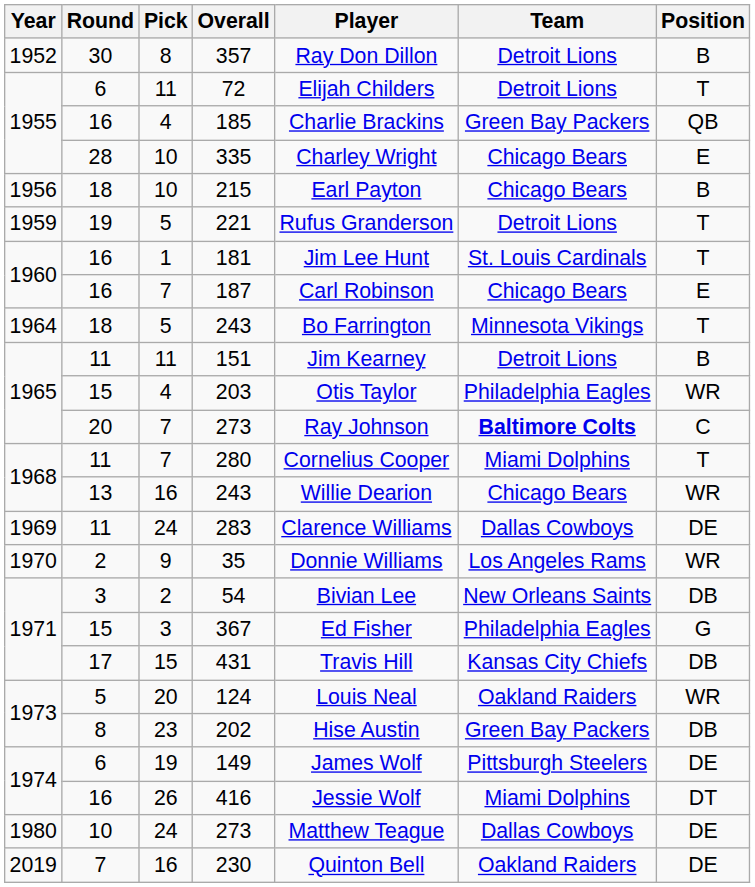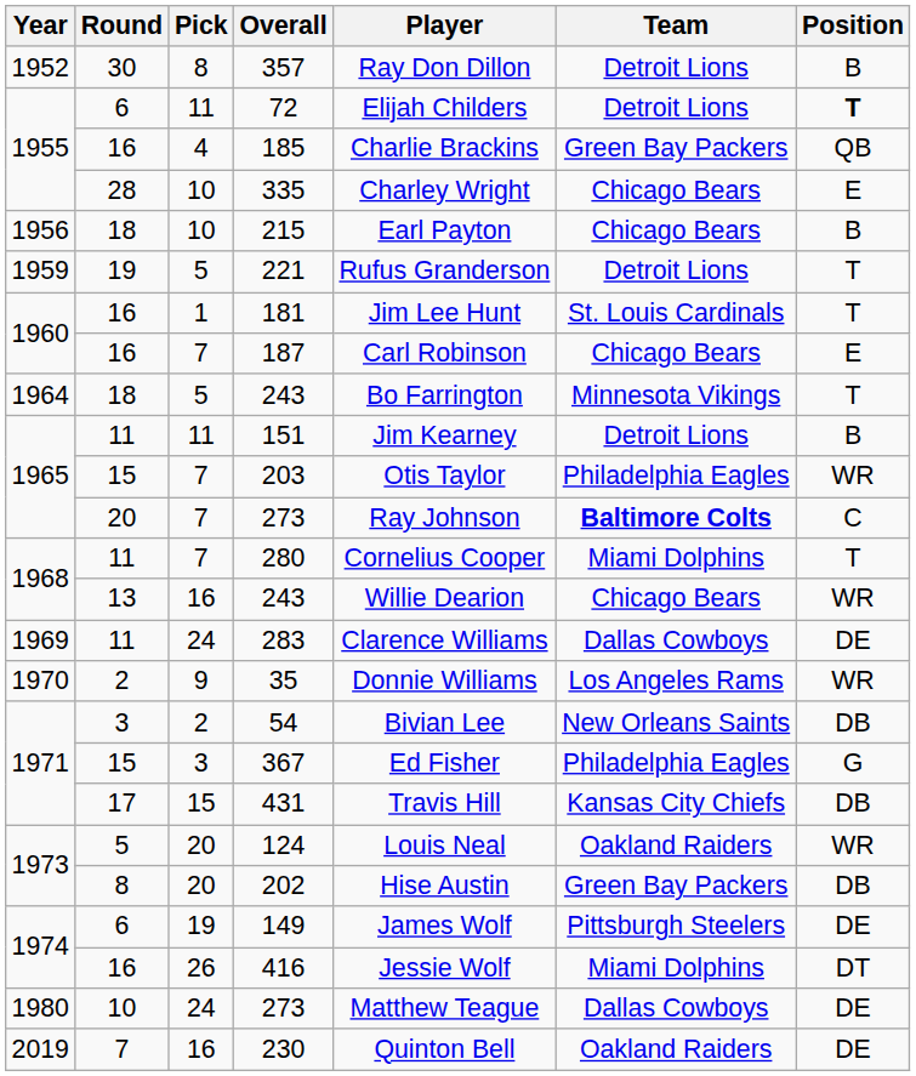72 | Position: normal -> bold
203 | Pick: 4 -> 7
202 | Pick: 23 -> 20
